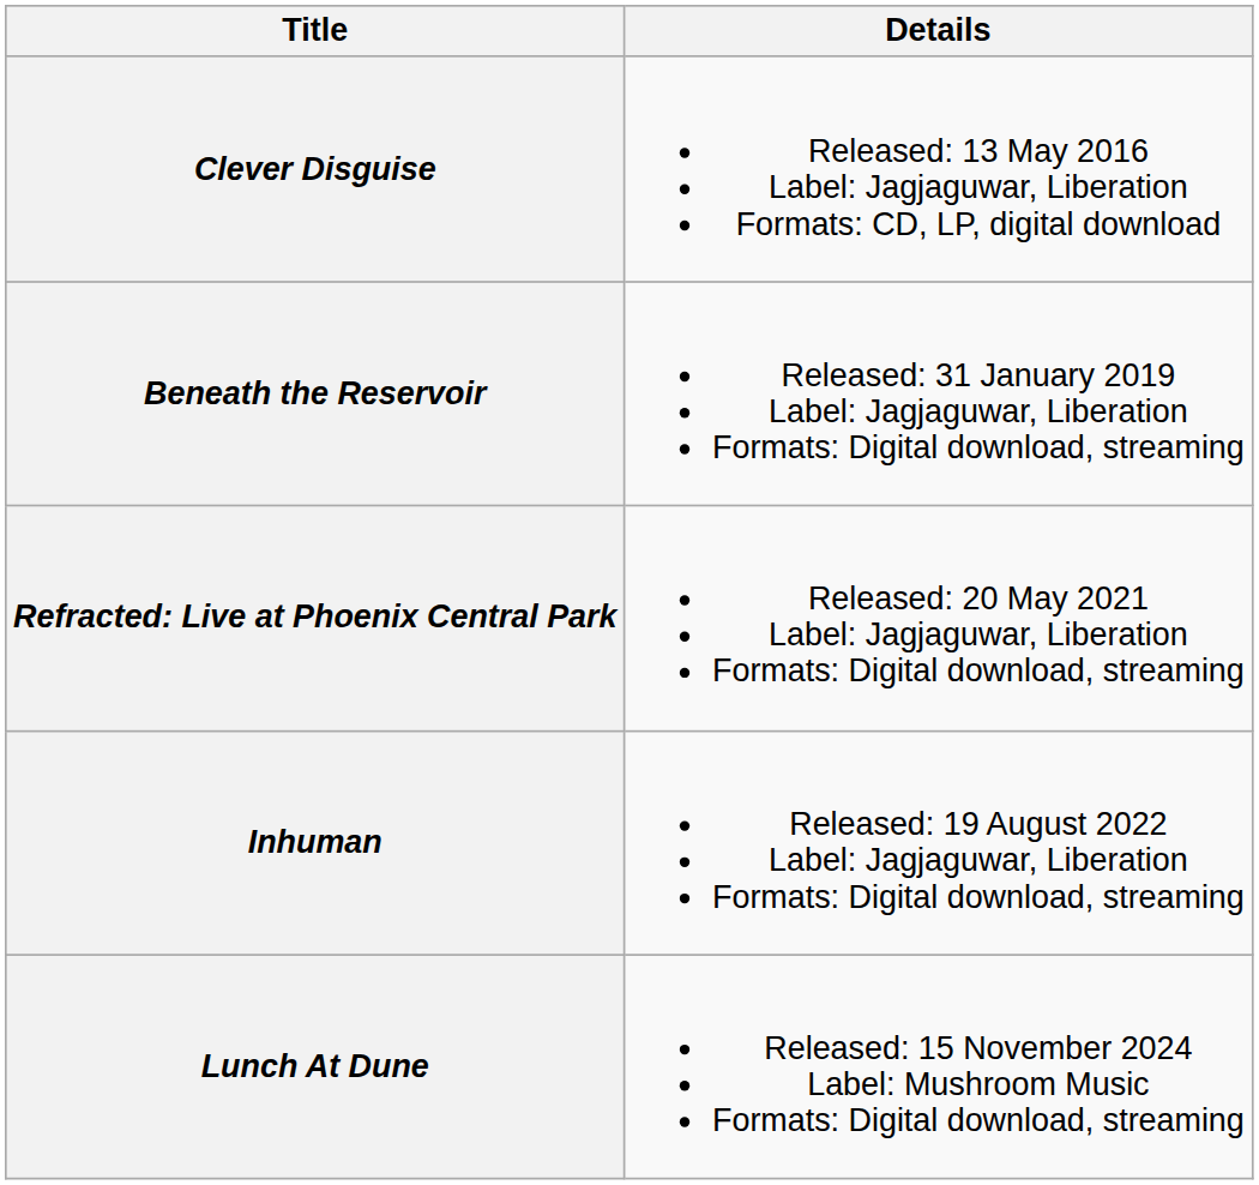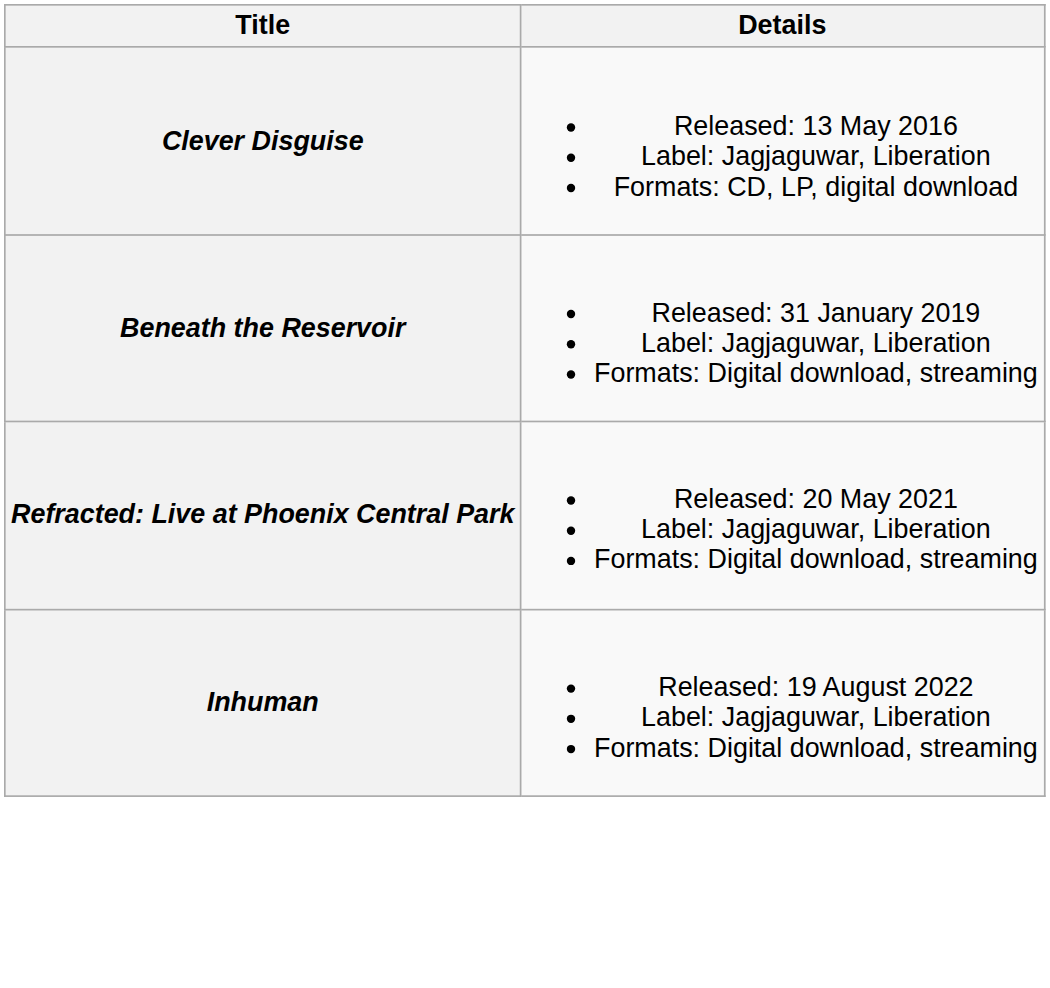- row: Lunch At Dune | Released: 15 November 2024 Label: Mushroom Music Formats: Digital download, streaming
